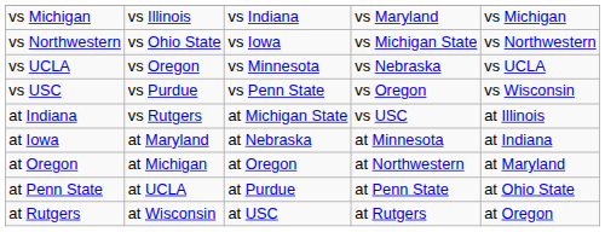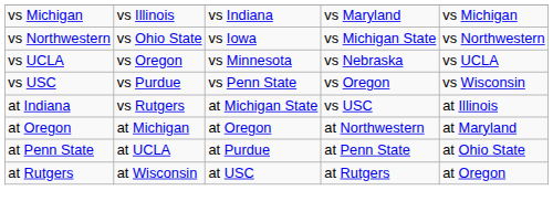- row: at Iowa | at Maryland | at Nebraska | at Minnesota | at Indiana
